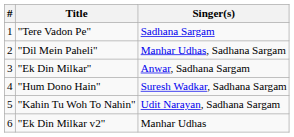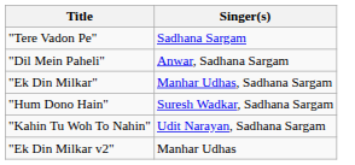- column: # | 1 | 2 | 3 | 4 | 5 | 6
"Dil Mein Paheli" | Singer(s): Manhar Udhas, Sadhana Sargam -> Anwar, Sadhana Sargam
"Ek Din Milkar" | Singer(s): Anwar, Sadhana Sargam -> Manhar Udhas, Sadhana Sargam
